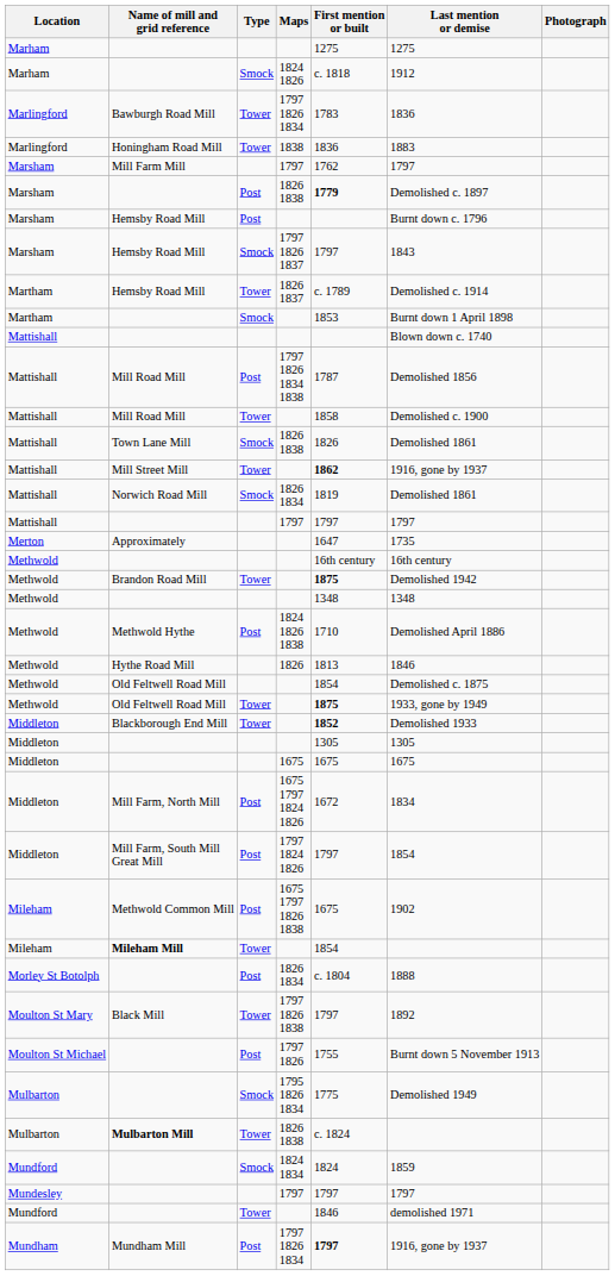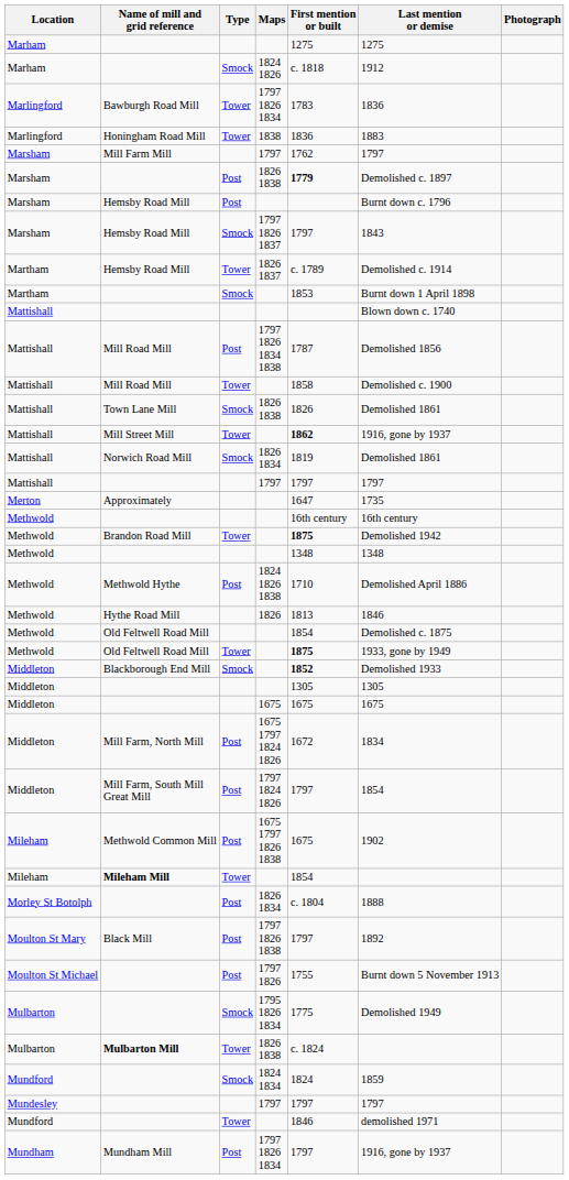Blackborough End Mill | Type: Tower -> Smock
Black Mill | Type: Tower -> Post
Mundham Mill | First mention or built: bold -> normal
